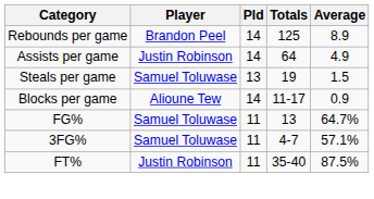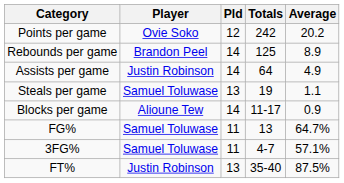+ row: Points per game | Ovie Soko | 12 | 242 | 20.2
Steals per game | Average: 1.5 -> 1.1
FT% | Pld: 11 -> 13
